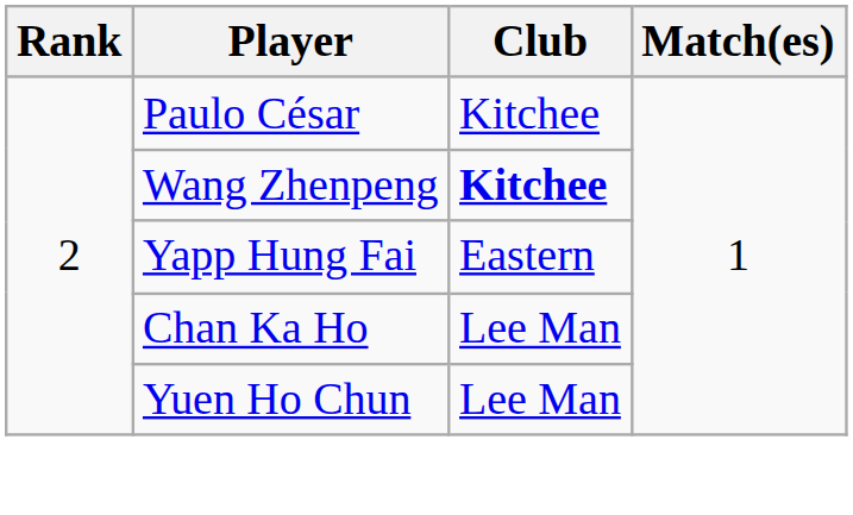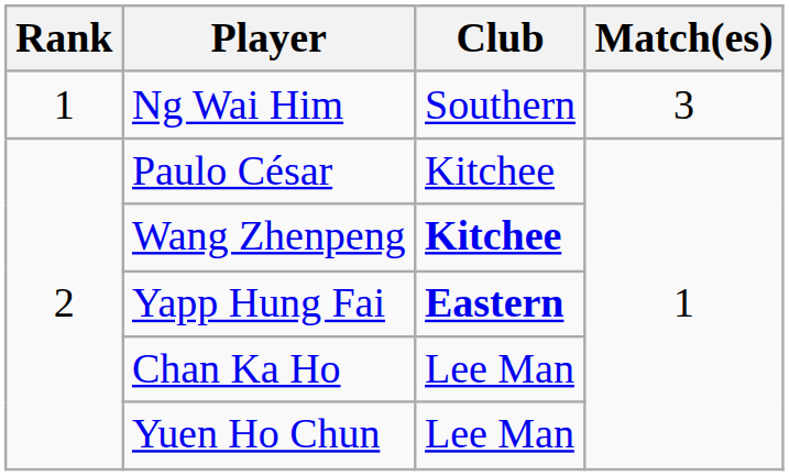+ row: 1 | Ng Wai Him | Southern | 3
Yapp Hung Fai | Club: normal -> bold
